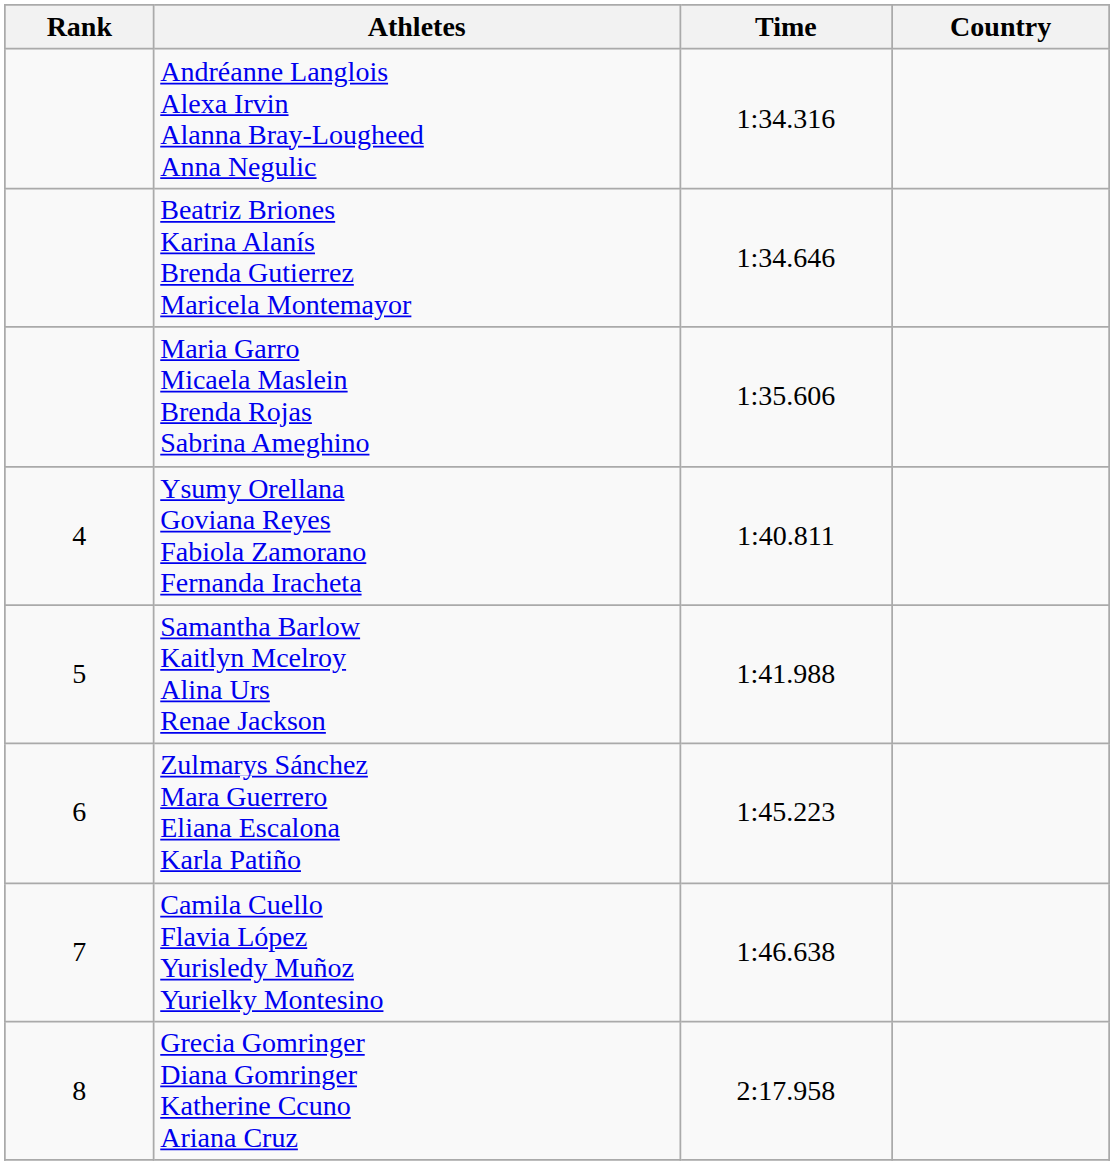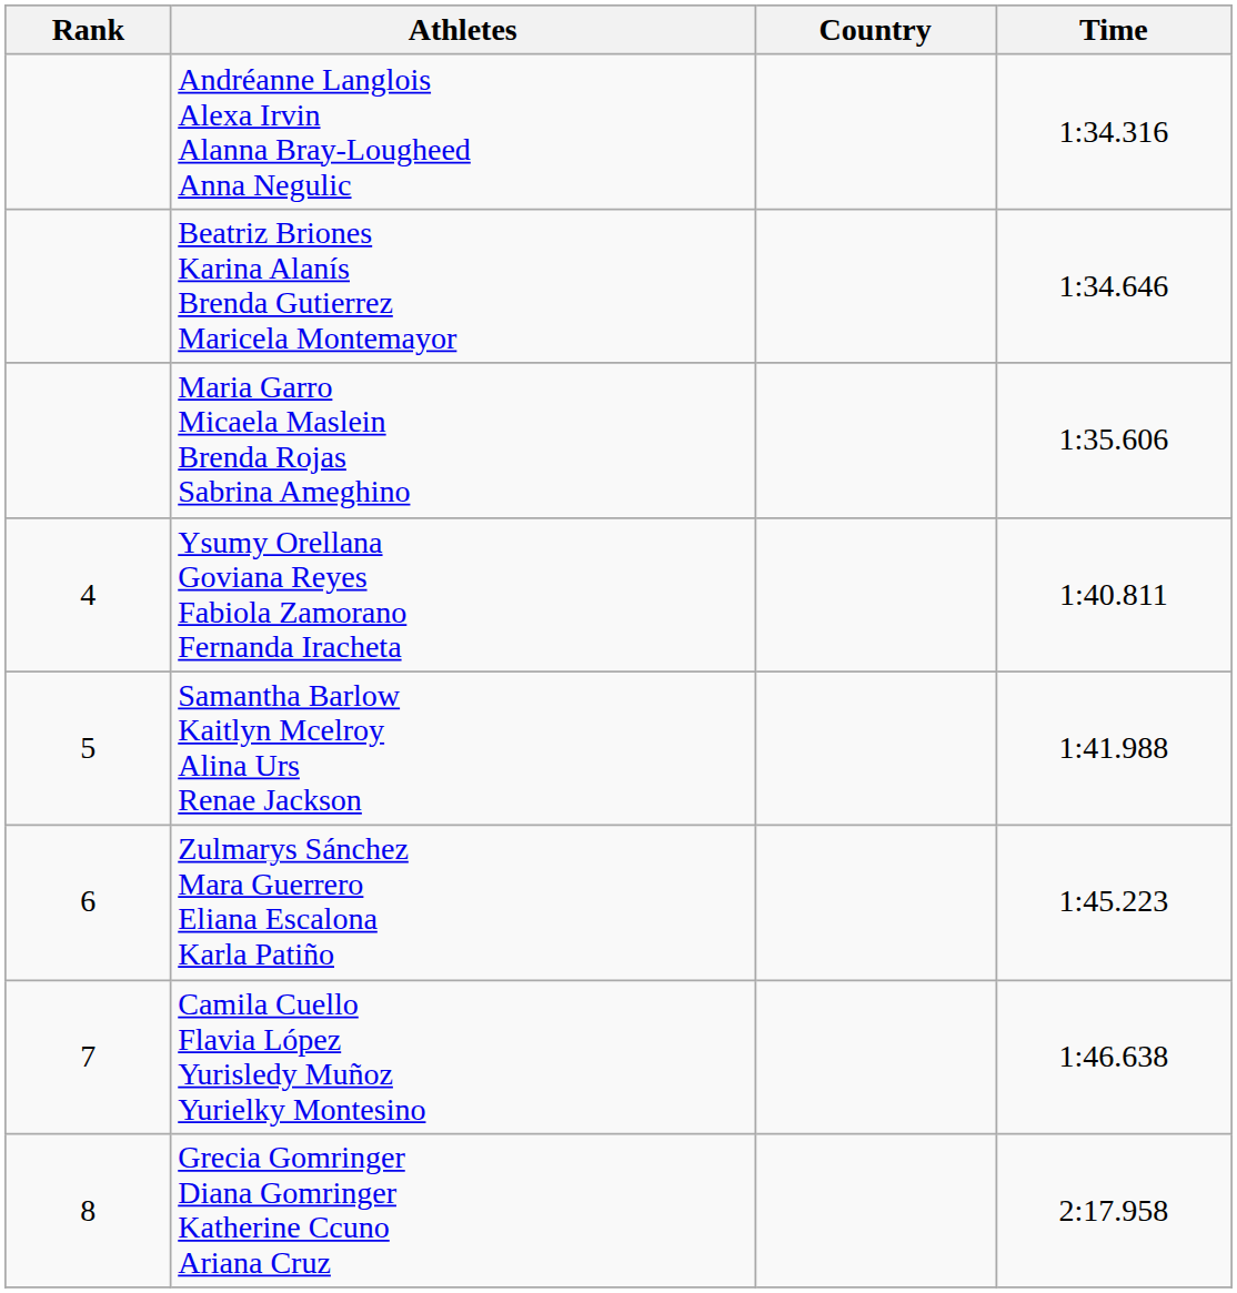columns swapped: Country <-> Time
